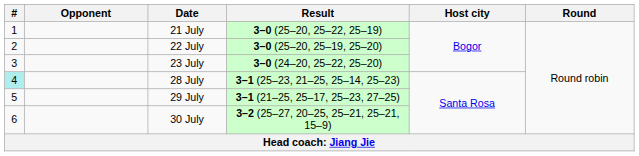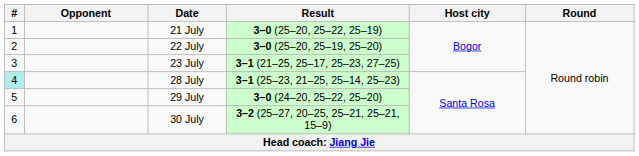23 July | Result: 3–0 (24–20, 25–22, 25–20) -> 3–1 (21–25, 25–17, 25–23, 27–25)
29 July | Result: 3–1 (21–25, 25–17, 25–23, 27–25) -> 3–0 (24–20, 25–22, 25–20)
